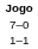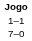rows swapped: 1–1 <-> 7–0
